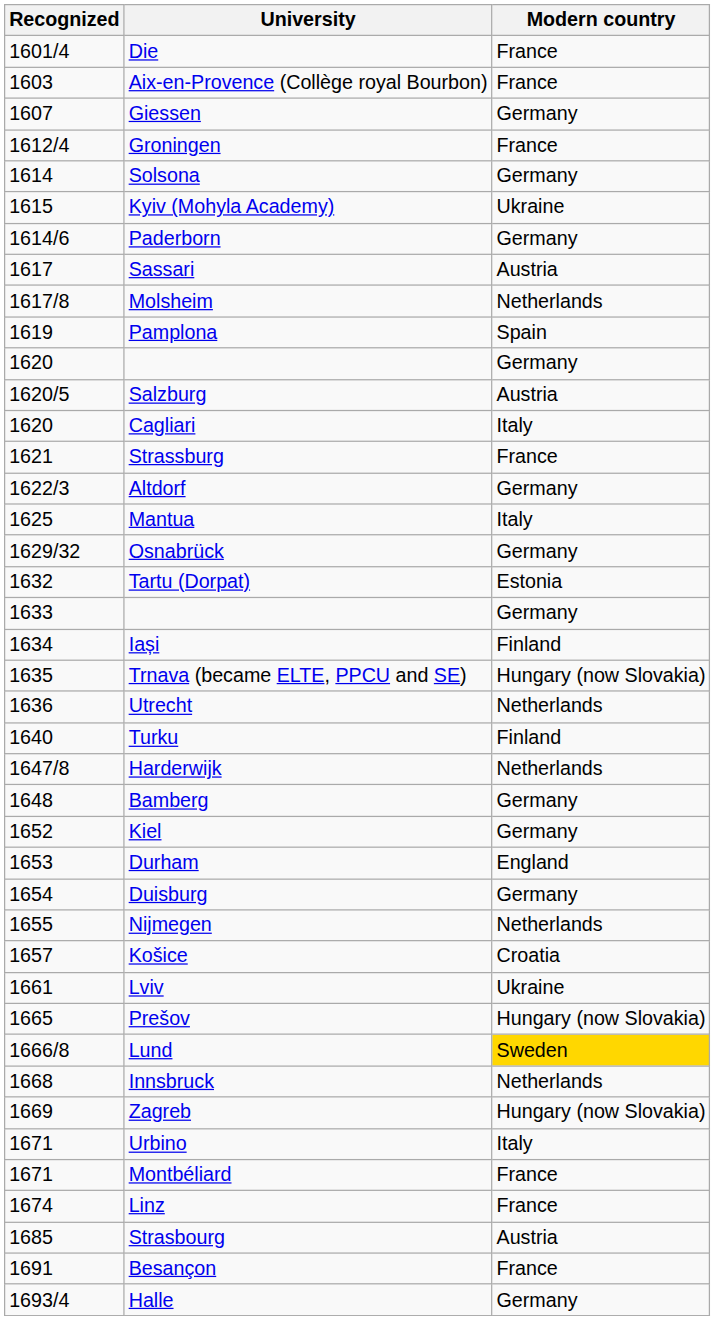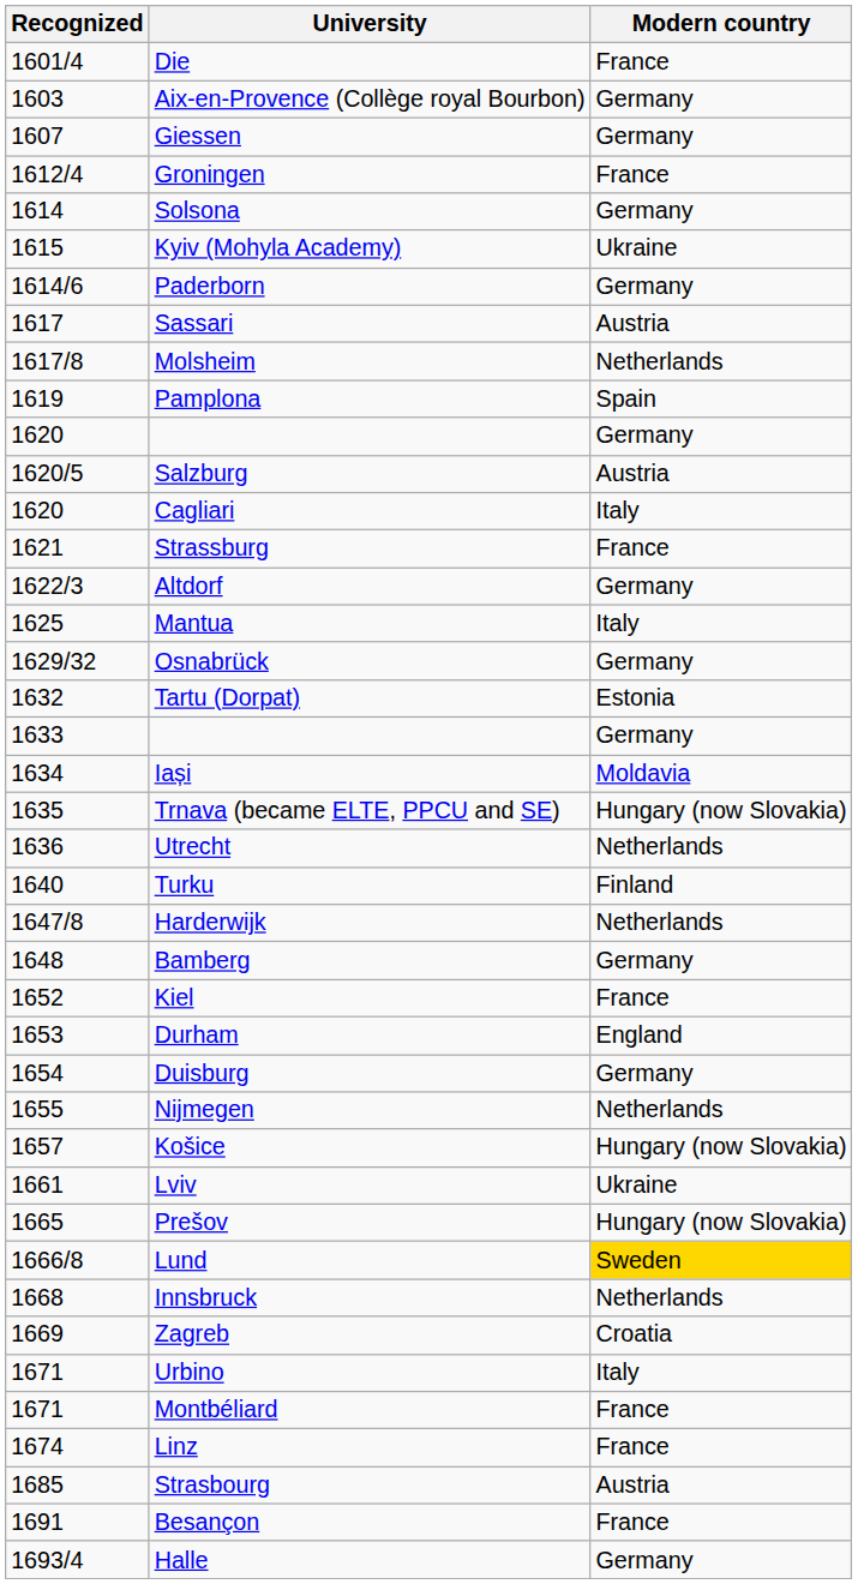Aix-en-Provence (Collège royal Bourbon) | Modern country: France -> Germany
Iași | Modern country: Finland -> Moldavia
Kiel | Modern country: Germany -> France
Košice | Modern country: Croatia -> Hungary (now Slovakia)
Zagreb | Modern country: Hungary (now Slovakia) -> Croatia
